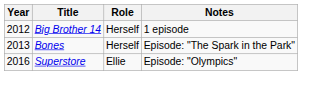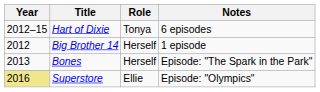+ row: 2012–15 | Hart of Dixie | Tonya | 6 episodes
Superstore | Year: no background -> khaki background
